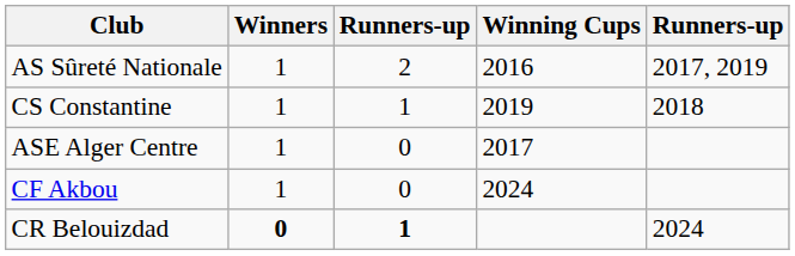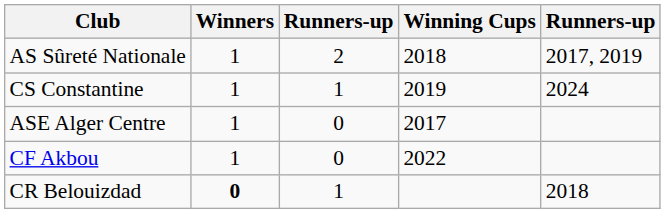AS Sûreté Nationale | Winning Cups: 2016 -> 2018
CS Constantine | column 5: 2018 -> 2024
CF Akbou | Winning Cups: 2024 -> 2022
CR Belouizdad | column 3: bold -> normal
CR Belouizdad | column 5: 2024 -> 2018
